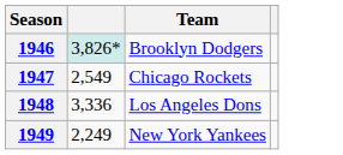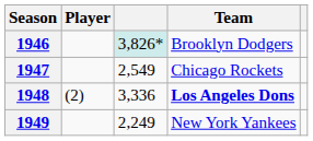+ column: Player | (2)
1948 | Team: normal -> bold
